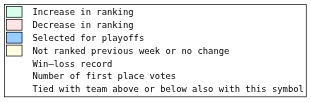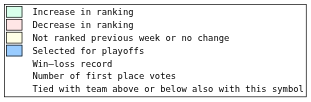rows swapped: Not ranked previous week or no change <-> Selected for playoffs
